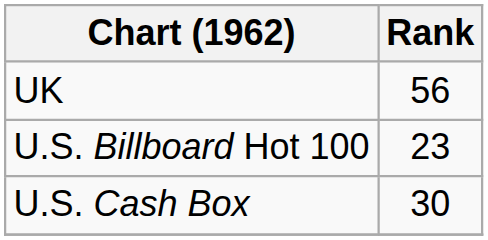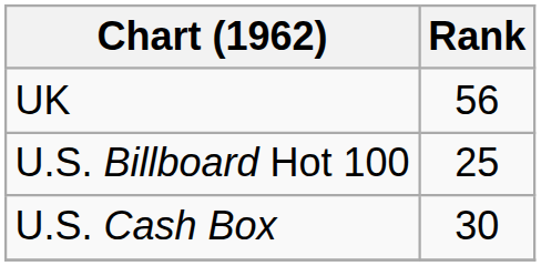U.S. Billboard Hot 100 | Rank: 23 -> 25
